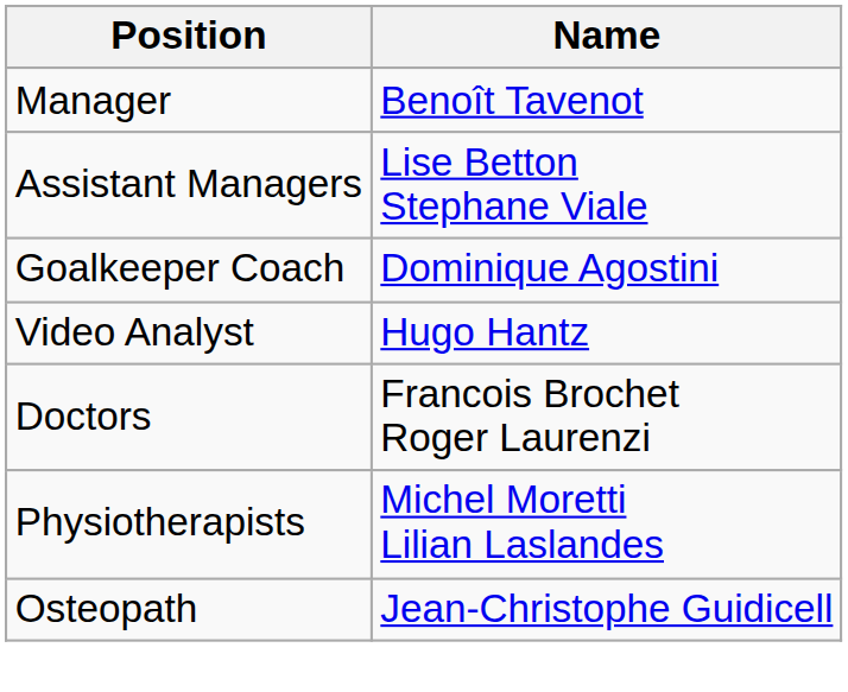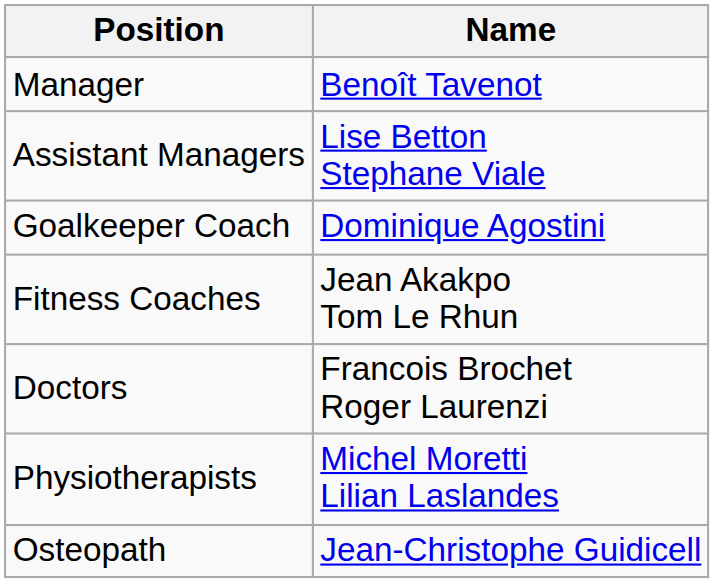+ row: Fitness Coaches | Jean Akakpo Tom Le Rhun
- row: Video Analyst | Hugo Hantz
